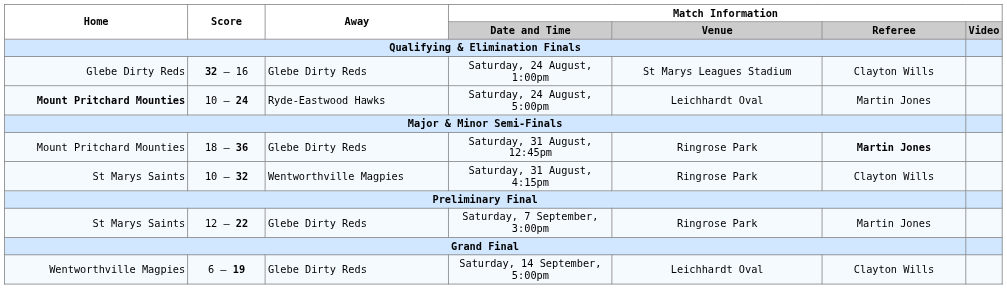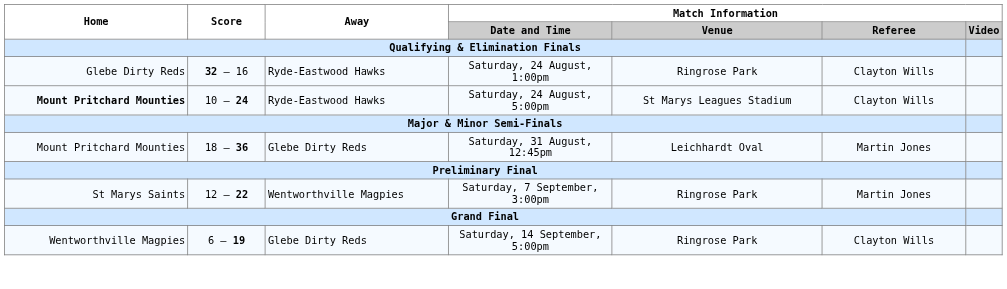Saturday, 24 August, 1:00pm | Away: Glebe Dirty Reds -> Ryde-Eastwood Hawks
Saturday, 24 August, 1:00pm | Match Information / Venue: St Marys Leagues Stadium -> Ringrose Park
Saturday, 24 August, 5:00pm | Match Information / Venue: Leichhardt Oval -> St Marys Leagues Stadium
Saturday, 24 August, 5:00pm | Match Information / Referee: Martin Jones -> Clayton Wills
Saturday, 31 August, 12:45pm | Match Information / Venue: Ringrose Park -> Leichhardt Oval
Saturday, 31 August, 12:45pm | Match Information / Referee: bold -> normal
- row: St Marys Saints | 10 – 32 | Wentworthville Magpies | Saturday, 31 August, 4:15pm | Ringrose Park | Clayton Wills
Saturday, 7 September, 3:00pm | Away: Glebe Dirty Reds -> Wentworthville Magpies
Saturday, 14 September, 5:00pm | Match Information / Venue: Leichhardt Oval -> Ringrose Park
